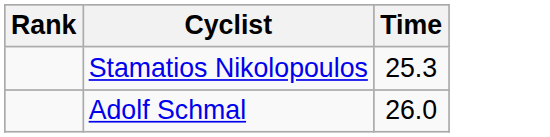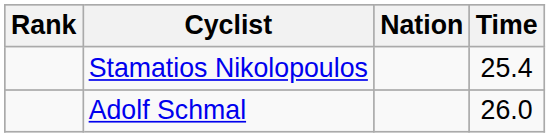+ column: Nation
Stamatios Nikolopoulos | Time: 25.3 -> 25.4
